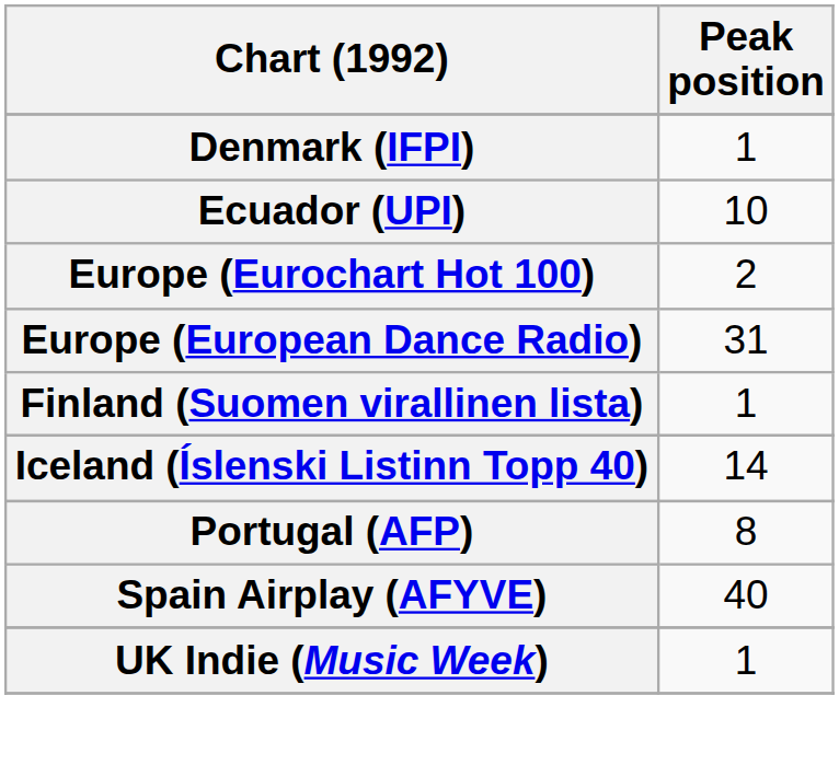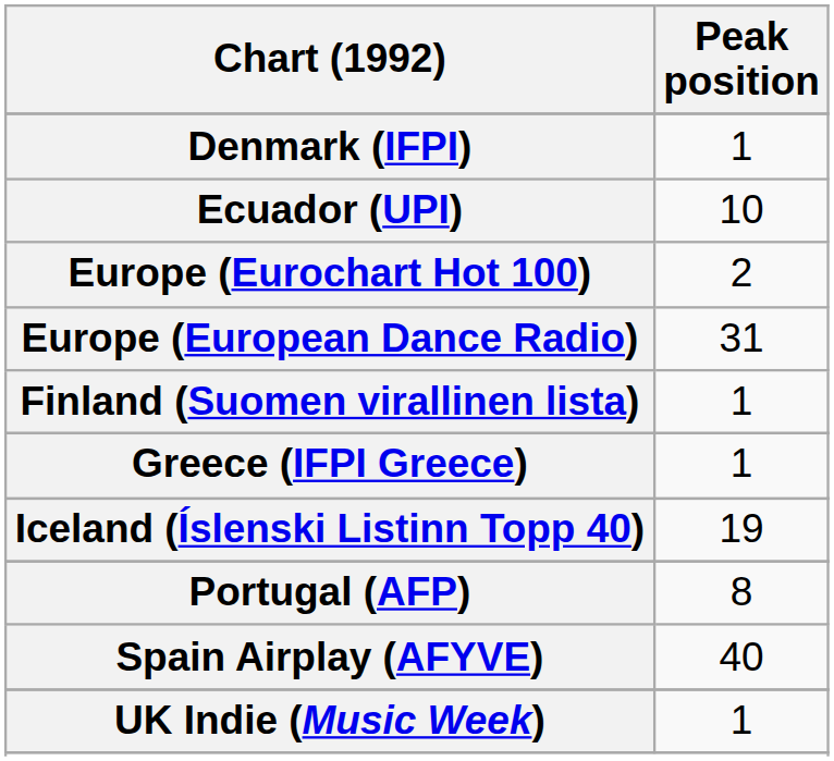+ row: Greece (IFPI Greece) | 1
Iceland (Íslenski Listinn Topp 40) | Peak position: 14 -> 19
